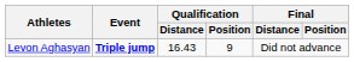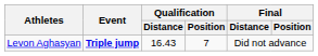Levon Aghasyan | Qualification / Position: 9 -> 7
